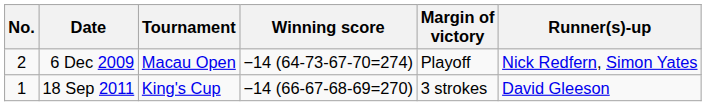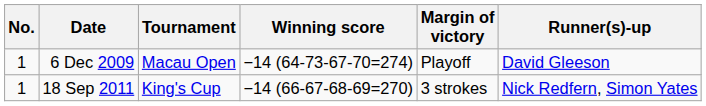6 Dec 2009 | No.: 2 -> 1
6 Dec 2009 | Runner(s)-up: Nick Redfern, Simon Yates -> David Gleeson
18 Sep 2011 | Runner(s)-up: David Gleeson -> Nick Redfern, Simon Yates
